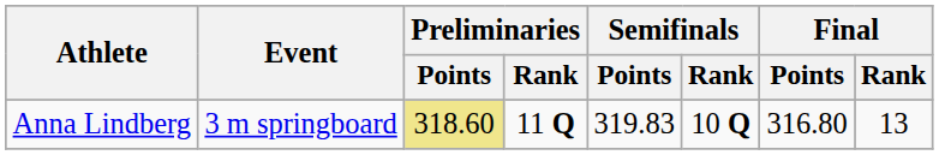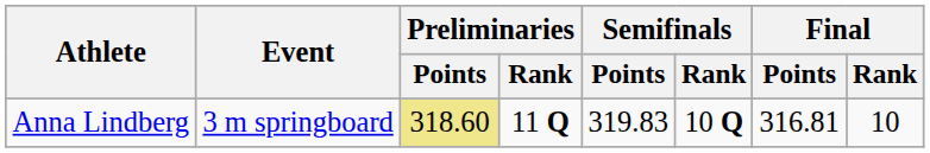Anna Lindberg | Final / Points: 316.80 -> 316.81
Anna Lindberg | Final / Rank: 13 -> 10
